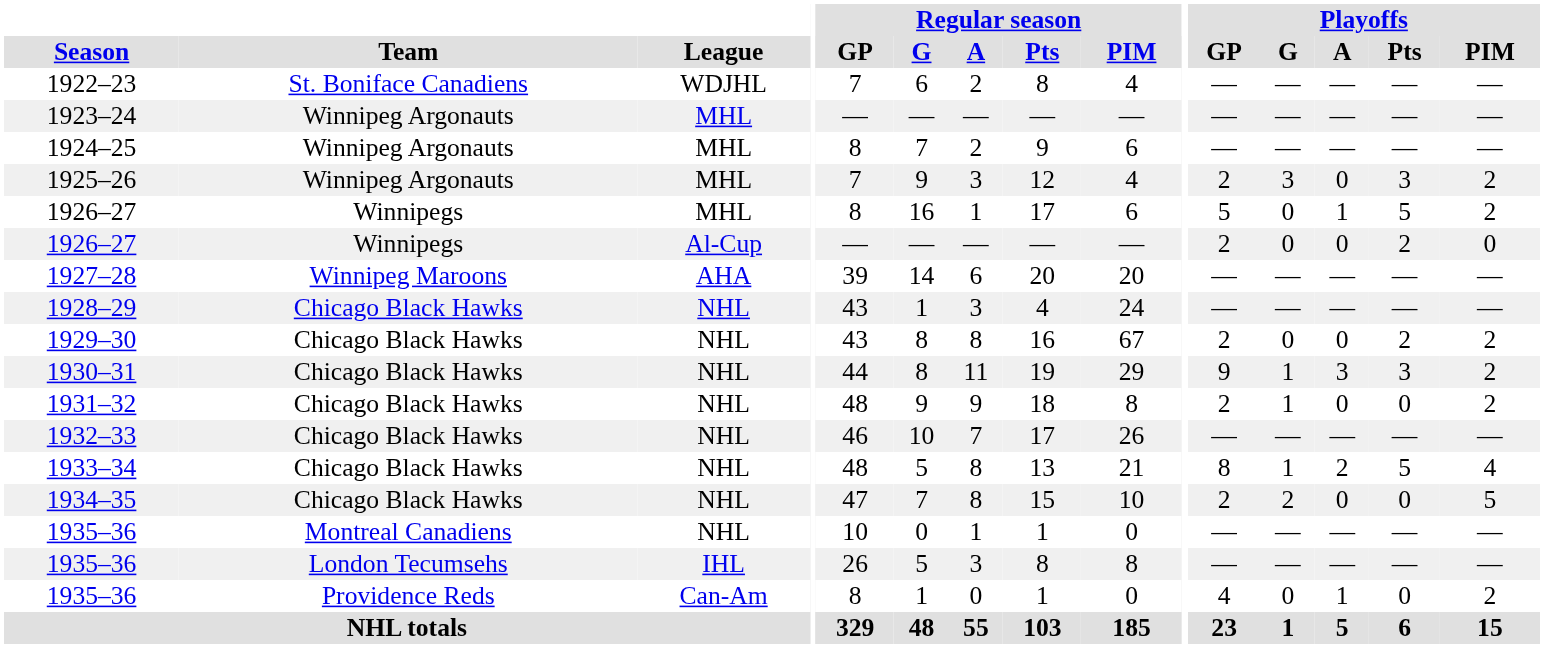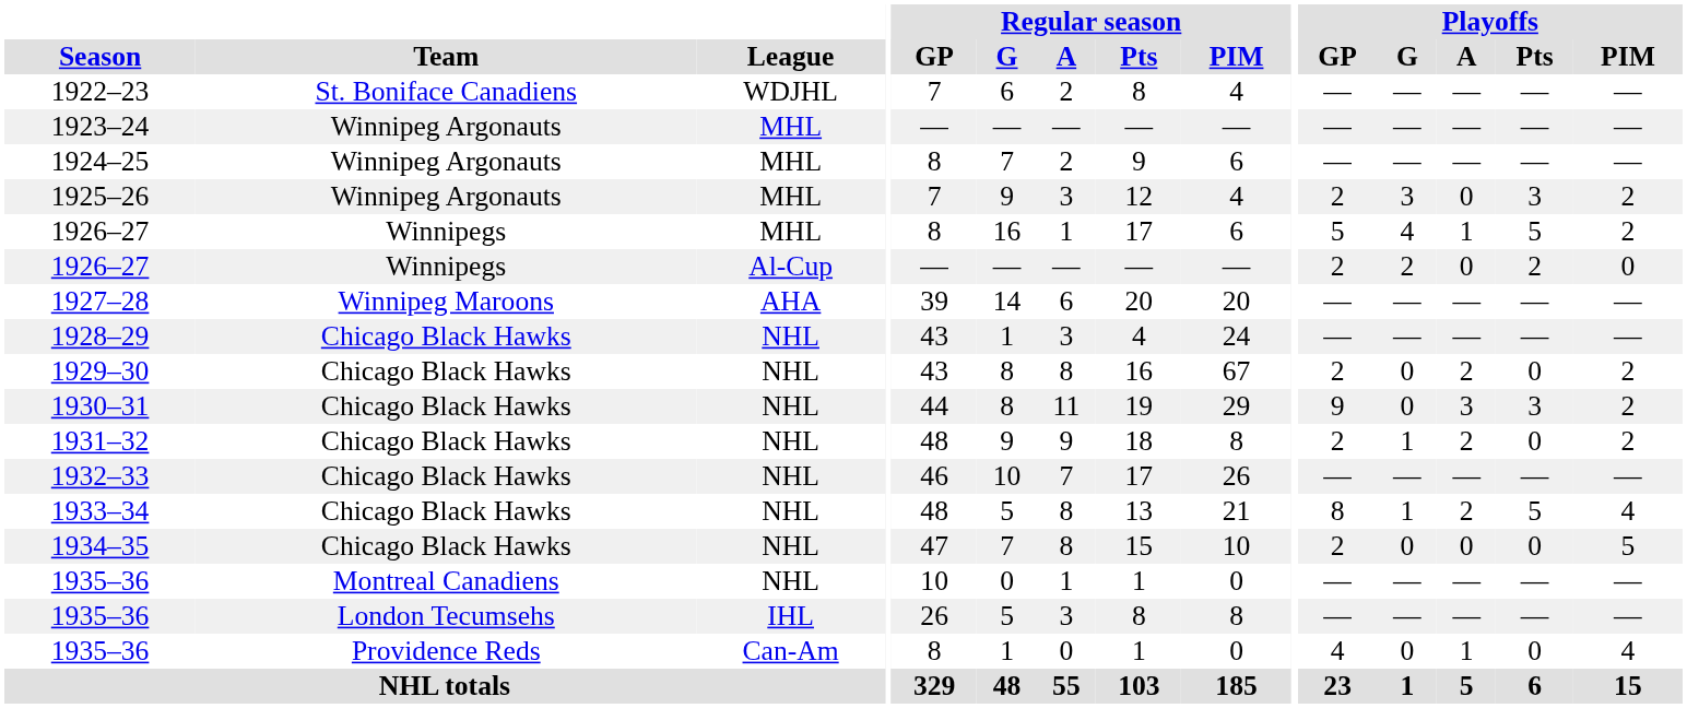1926–27 / MHL | Playoffs / G: 0 -> 4
1926–27 / Al-Cup | Playoffs / G: 0 -> 2
1929–30 | Playoffs / A: 0 -> 2
1929–30 | Playoffs / Pts: 2 -> 0
1930–31 | Playoffs / G: 1 -> 0
1931–32 | Playoffs / A: 0 -> 2
1934–35 | Playoffs / G: 2 -> 0
1935–36 / Can-Am | Playoffs / PIM: 2 -> 4
